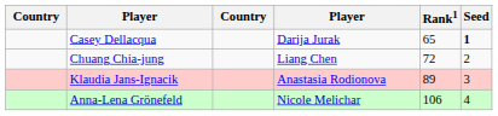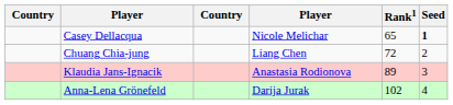Casey Dellacqua | column 4: Darija Jurak -> Nicole Melichar
Anna-Lena Grönefeld | column 4: Nicole Melichar -> Darija Jurak
Anna-Lena Grönefeld | Rank1: 106 -> 102
